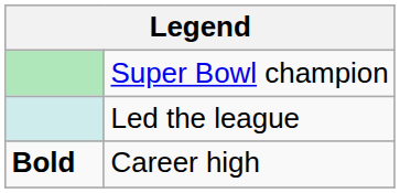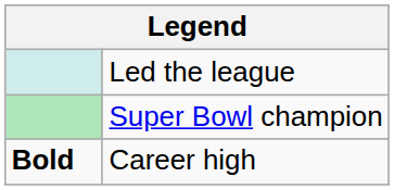rows swapped: Super Bowl champion <-> Led the league
